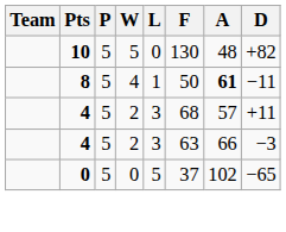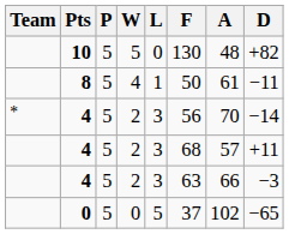8 | A: bold -> normal
+ row: * | 4 | 5 | 2 | 3 | 56 | 70 | −14
